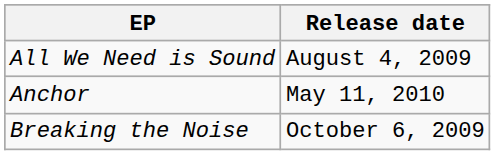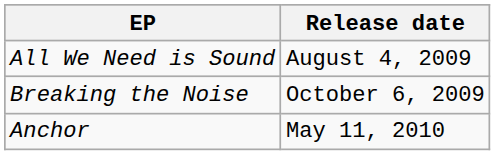rows swapped: Breaking the Noise <-> Anchor
